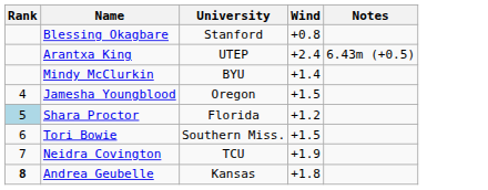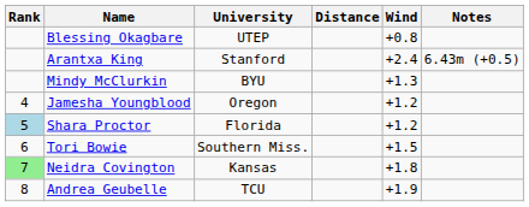+ column: Distance
Blessing Okagbare | University: Stanford -> UTEP
Arantxa King | University: UTEP -> Stanford
Mindy McClurkin | Wind: +1.4 -> +1.3
Jamesha Youngblood | Wind: +1.5 -> +1.2
Neidra Covington | Rank: no background -> lightgreen background
Neidra Covington | University: TCU -> Kansas
Neidra Covington | Wind: +1.9 -> +1.8
Andrea Geubelle | Rank: bold -> normal
Andrea Geubelle | University: Kansas -> TCU
Andrea Geubelle | Wind: +1.8 -> +1.9
